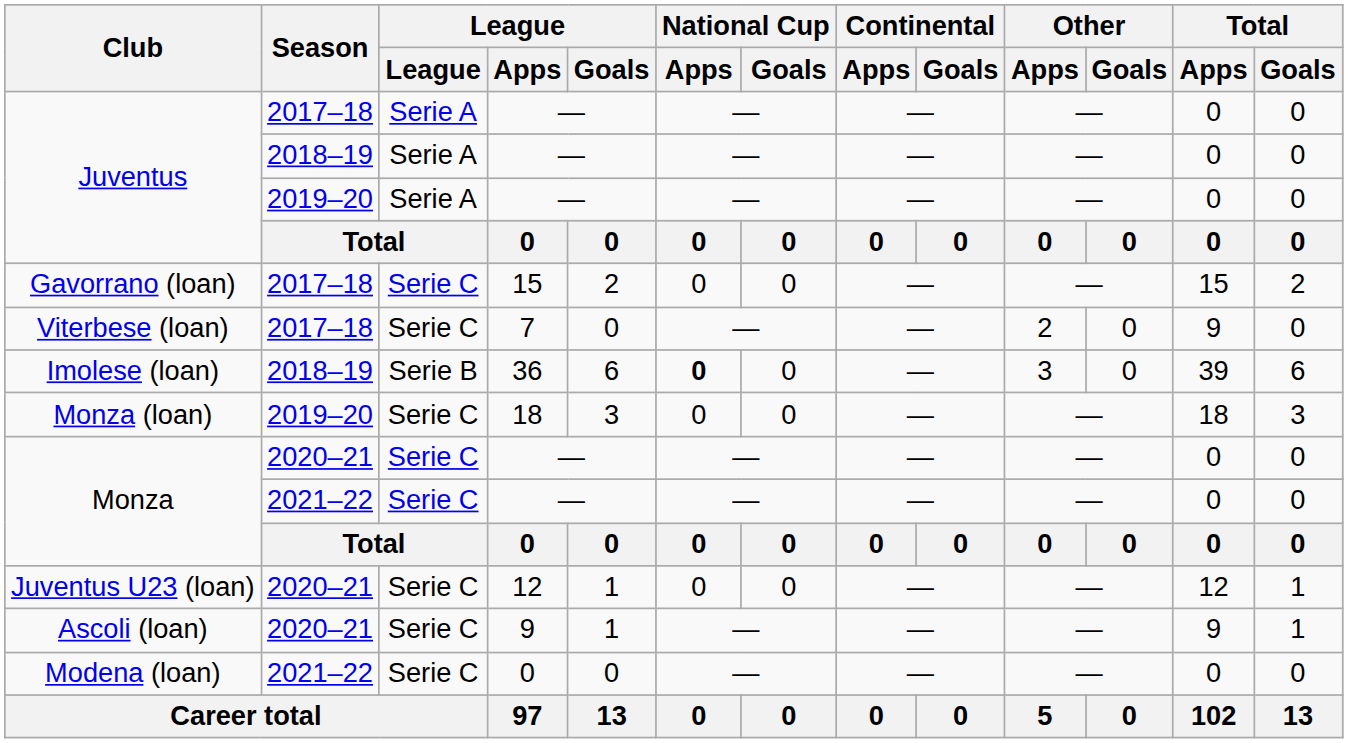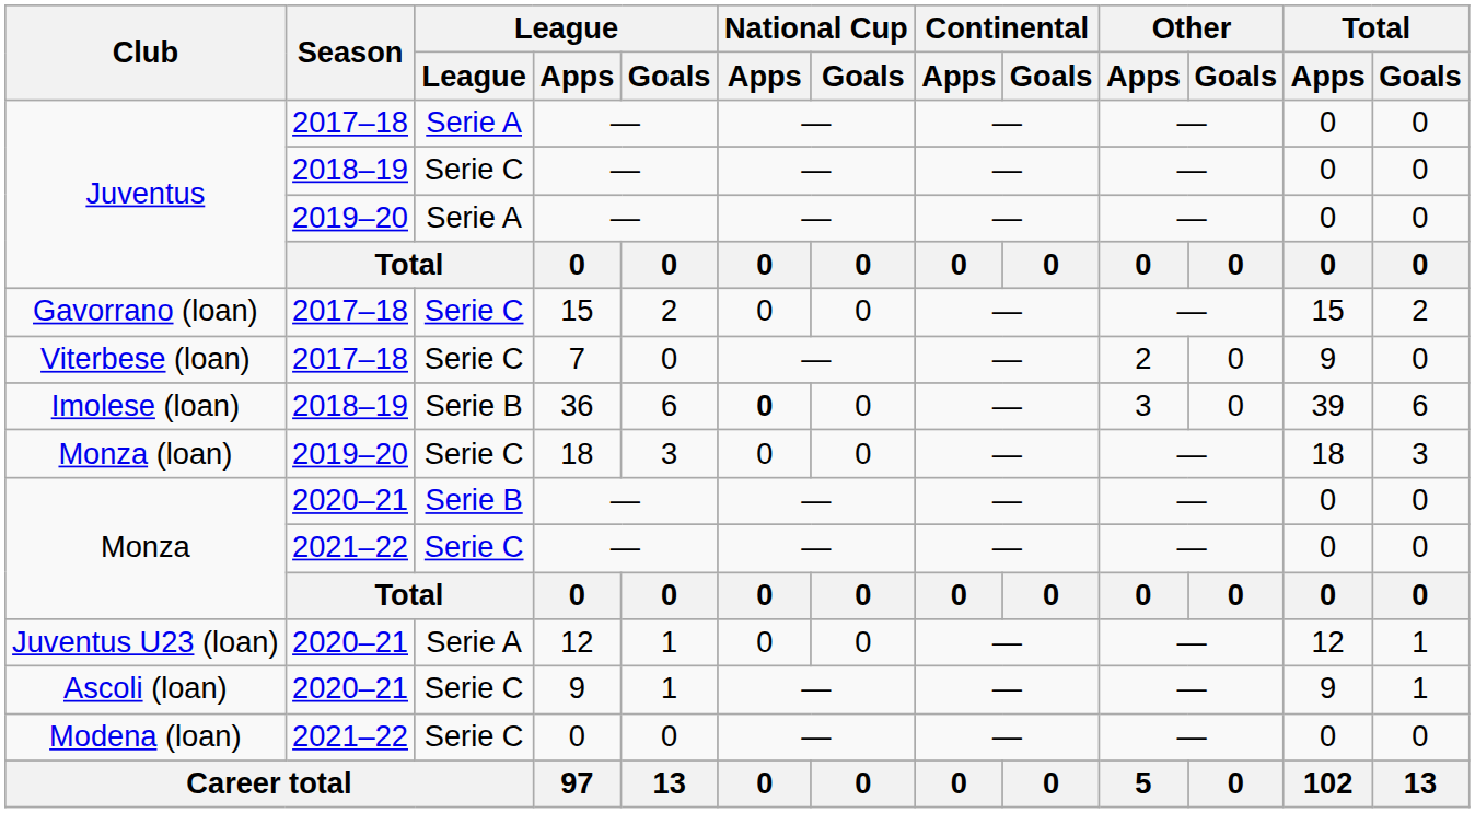Juventus / 2018–19 | League: Serie A -> Serie C
Monza / 2020–21 | League: Serie C -> Serie B
Juventus U23 (loan) | League: Serie C -> Serie A
